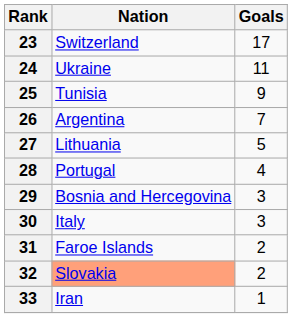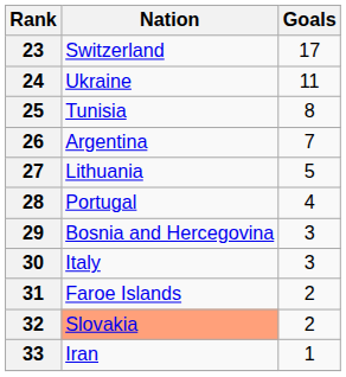25 | Goals: 9 -> 8
